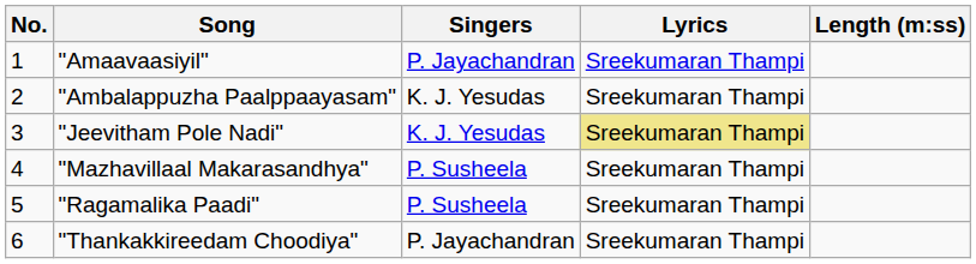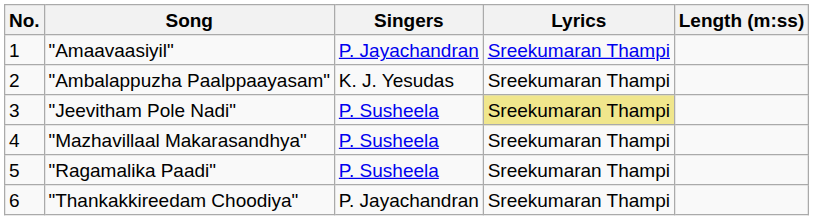"Jeevitham Pole Nadi" | Singers: K. J. Yesudas -> P. Susheela
